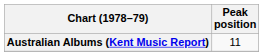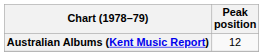Australian Albums (Kent Music Report) | Peak position: 11 -> 12
